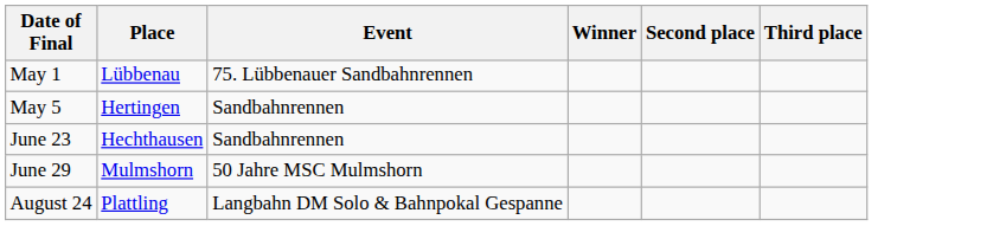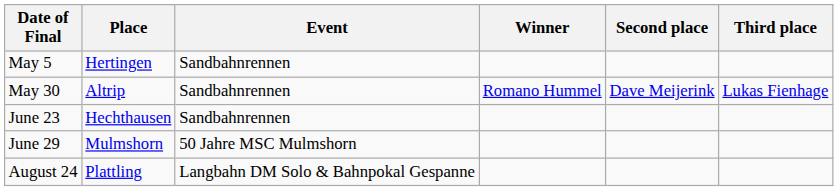- row: May 1 | Lübbenau | 75. Lübbenauer Sandbahnrennen
+ row: May 30 | Altrip | Sandbahnrennen | Romano Hummel | Dave Meijerink | Lukas Fienhage
